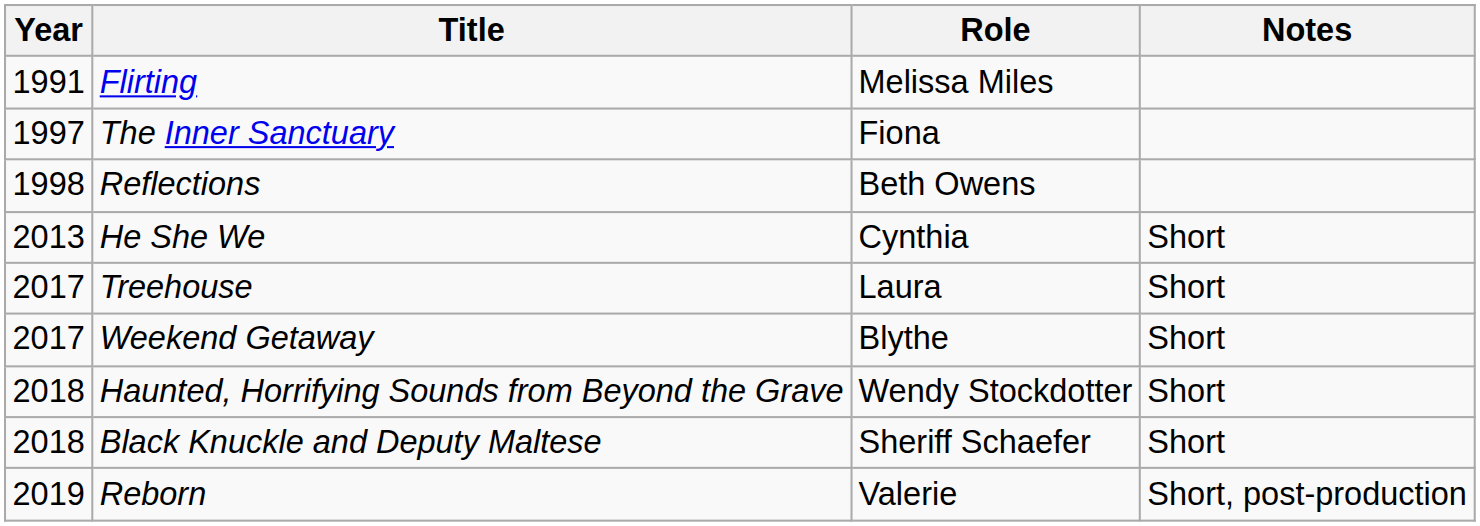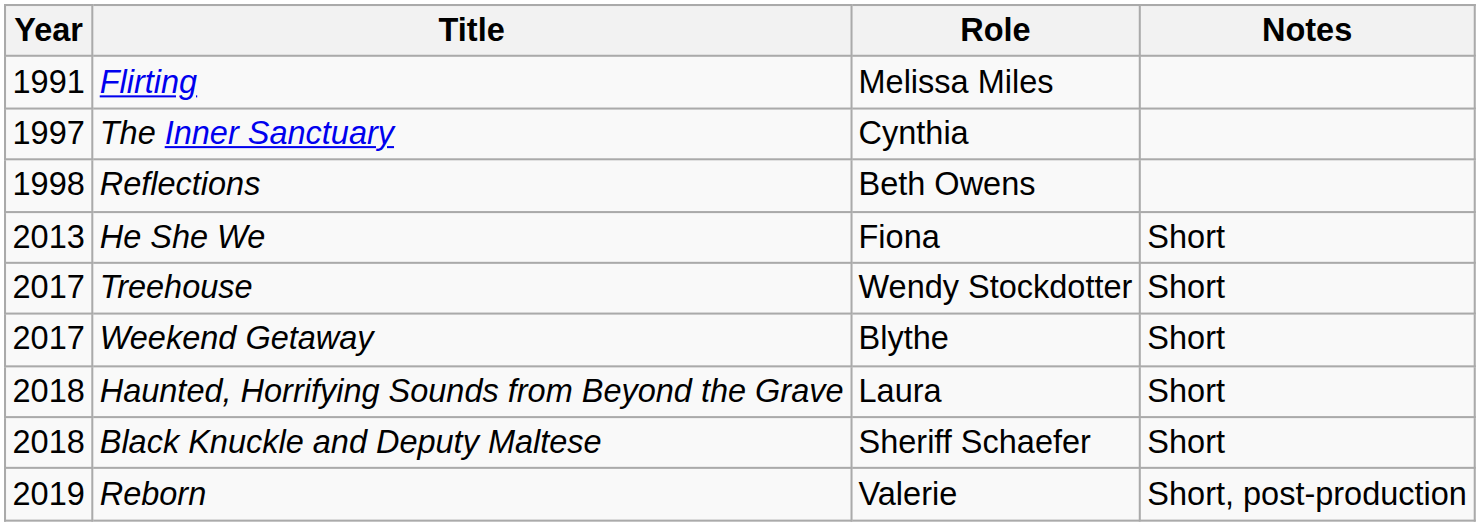The Inner Sanctuary | Role: Fiona -> Cynthia
He She We | Role: Cynthia -> Fiona
Treehouse | Role: Laura -> Wendy Stockdotter
Haunted, Horrifying Sounds from Beyond the Grave | Role: Wendy Stockdotter -> Laura
